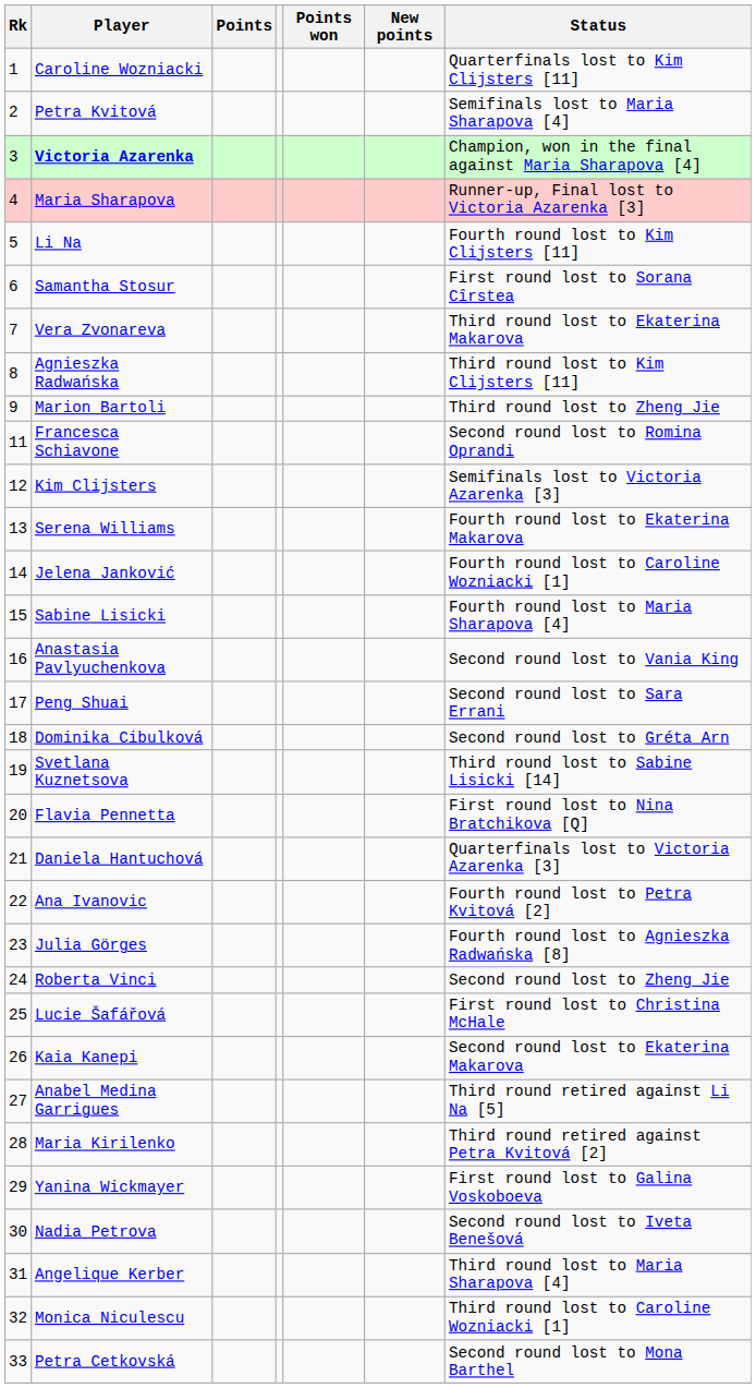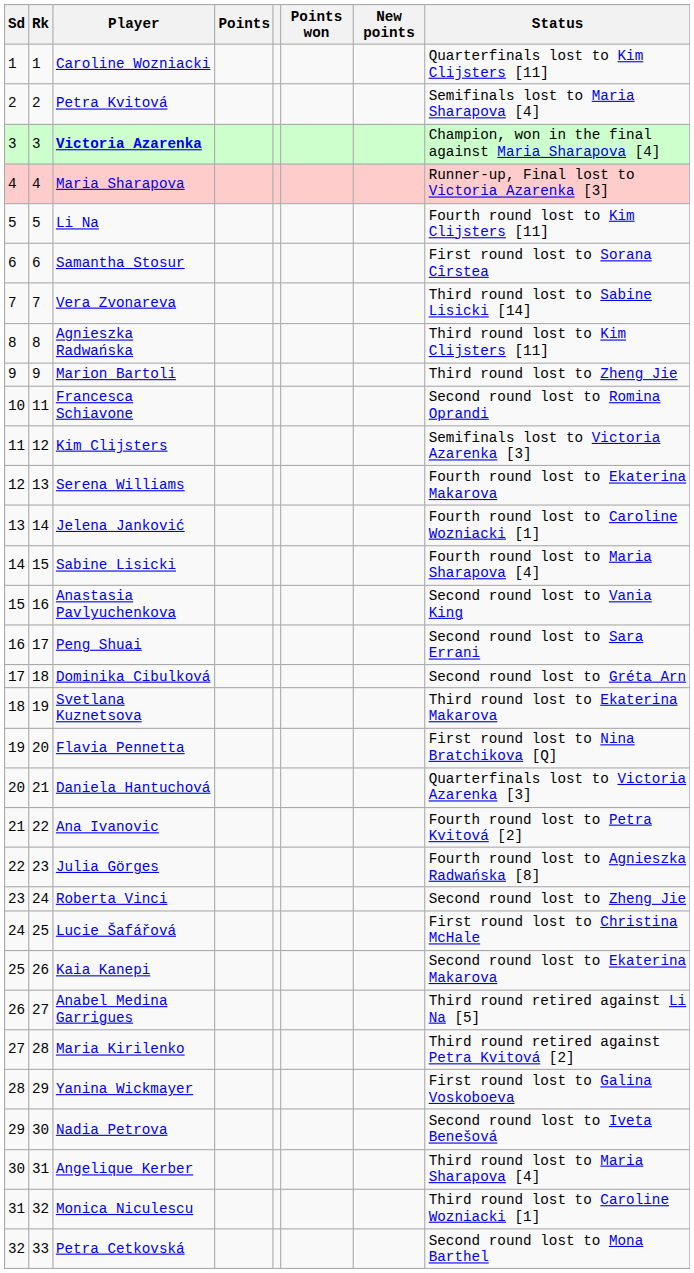+ column: Sd | 1 | 2 | 3 | 4 | 5 | 6 | 7 | 8 | 9 | 10 | 11 | 12 | 13 | 14 | 15 | 16 | 17 | 18 | 19 | 20 | 21 | 22 | 23 | 24 | 25 | 26 | 27 | 28 | 29 | 30 | 31 | 32
Vera Zvonareva | Status: Third round lost to Ekaterina Makarova -> Third round lost to Sabine Lisicki [14]
Svetlana Kuznetsova | Status: Third round lost to Sabine Lisicki [14] -> Third round lost to Ekaterina Makarova
